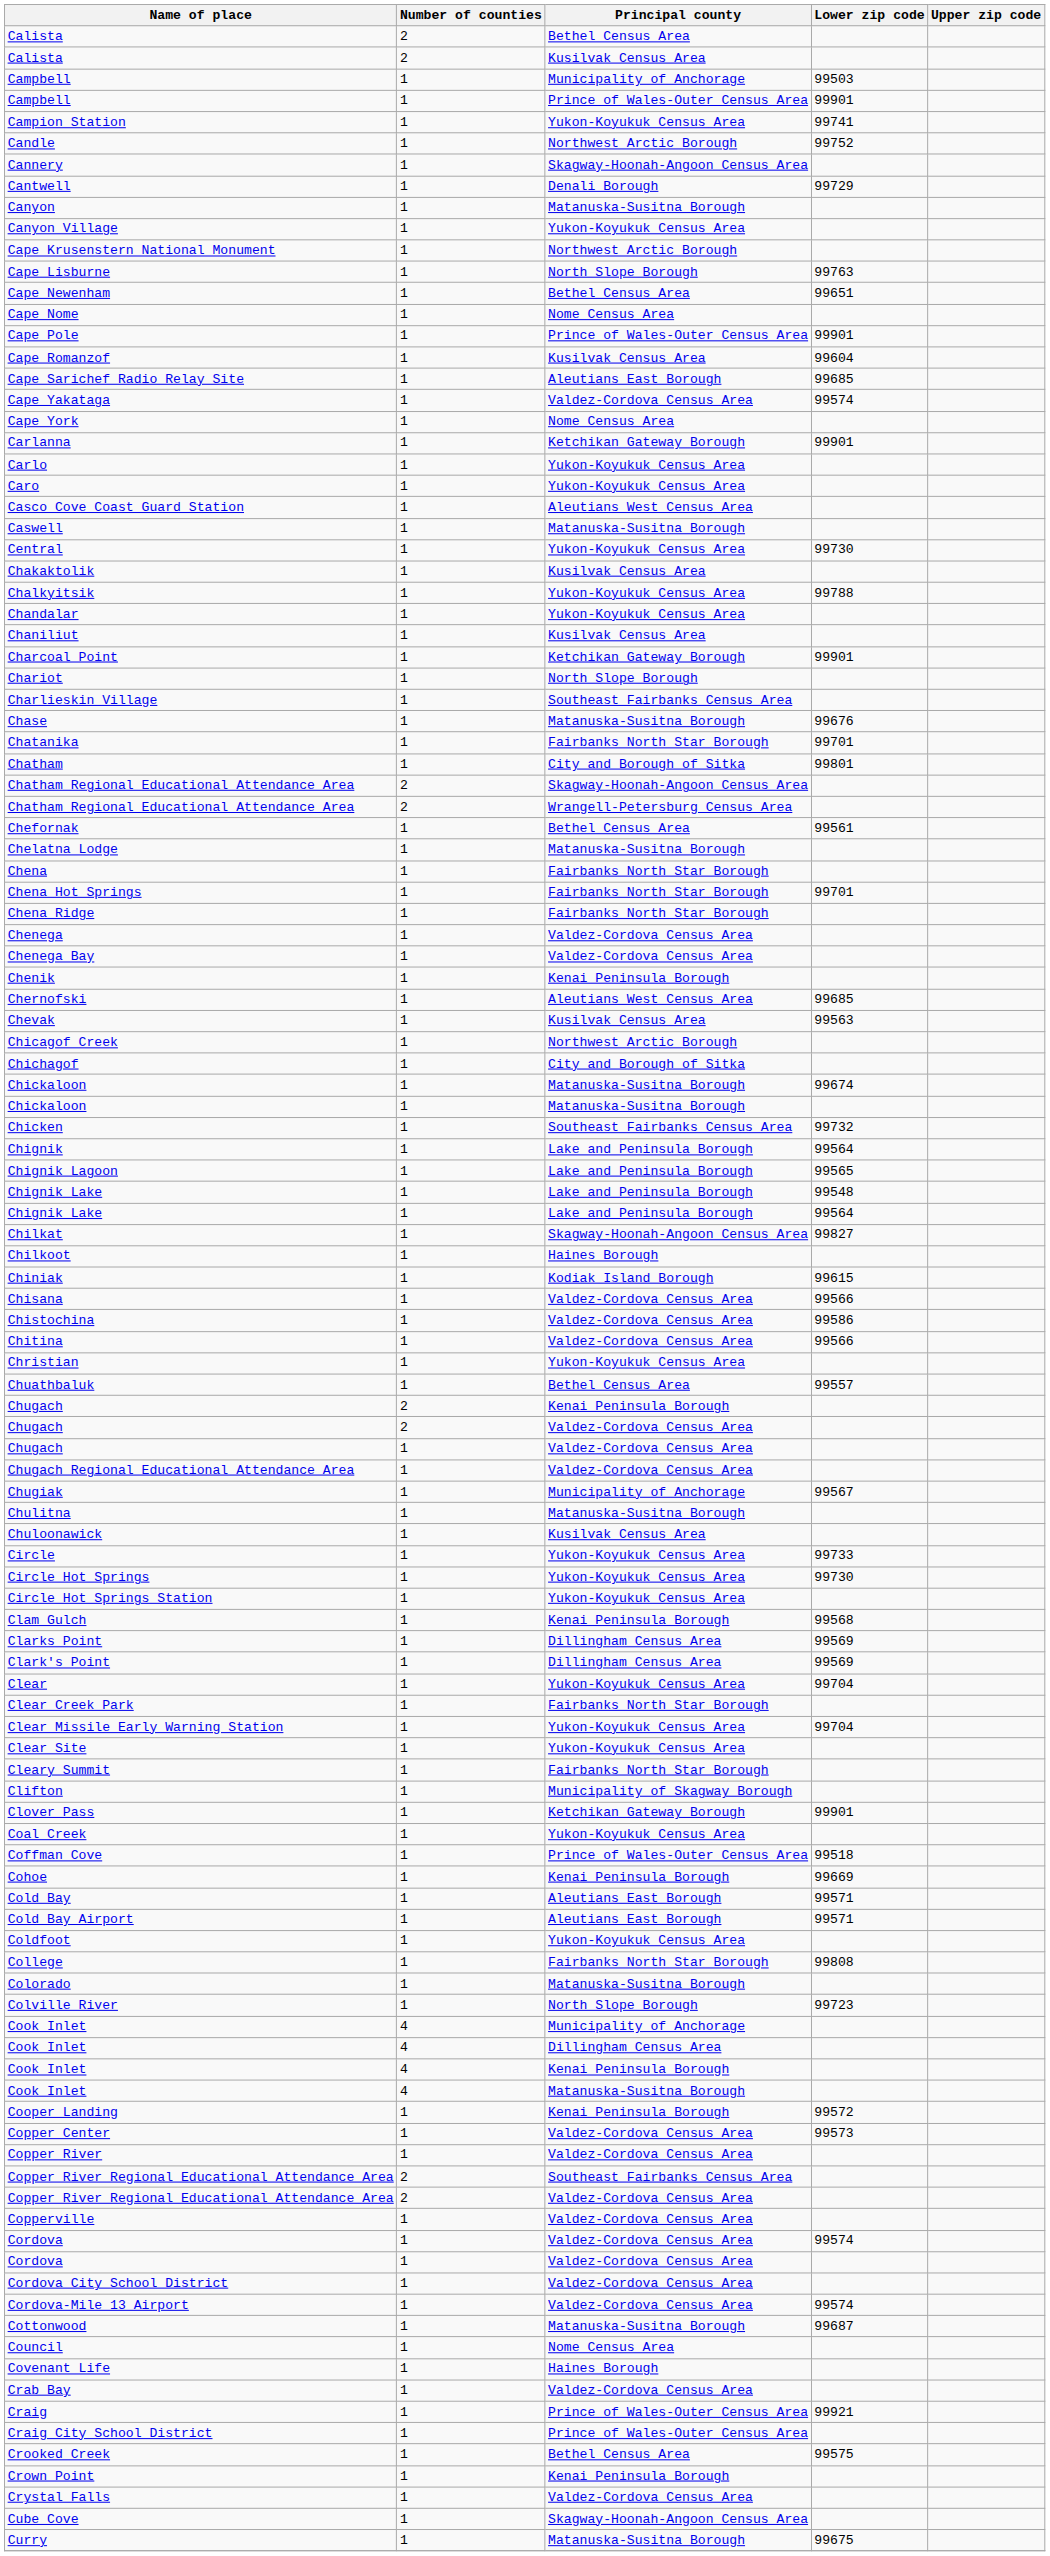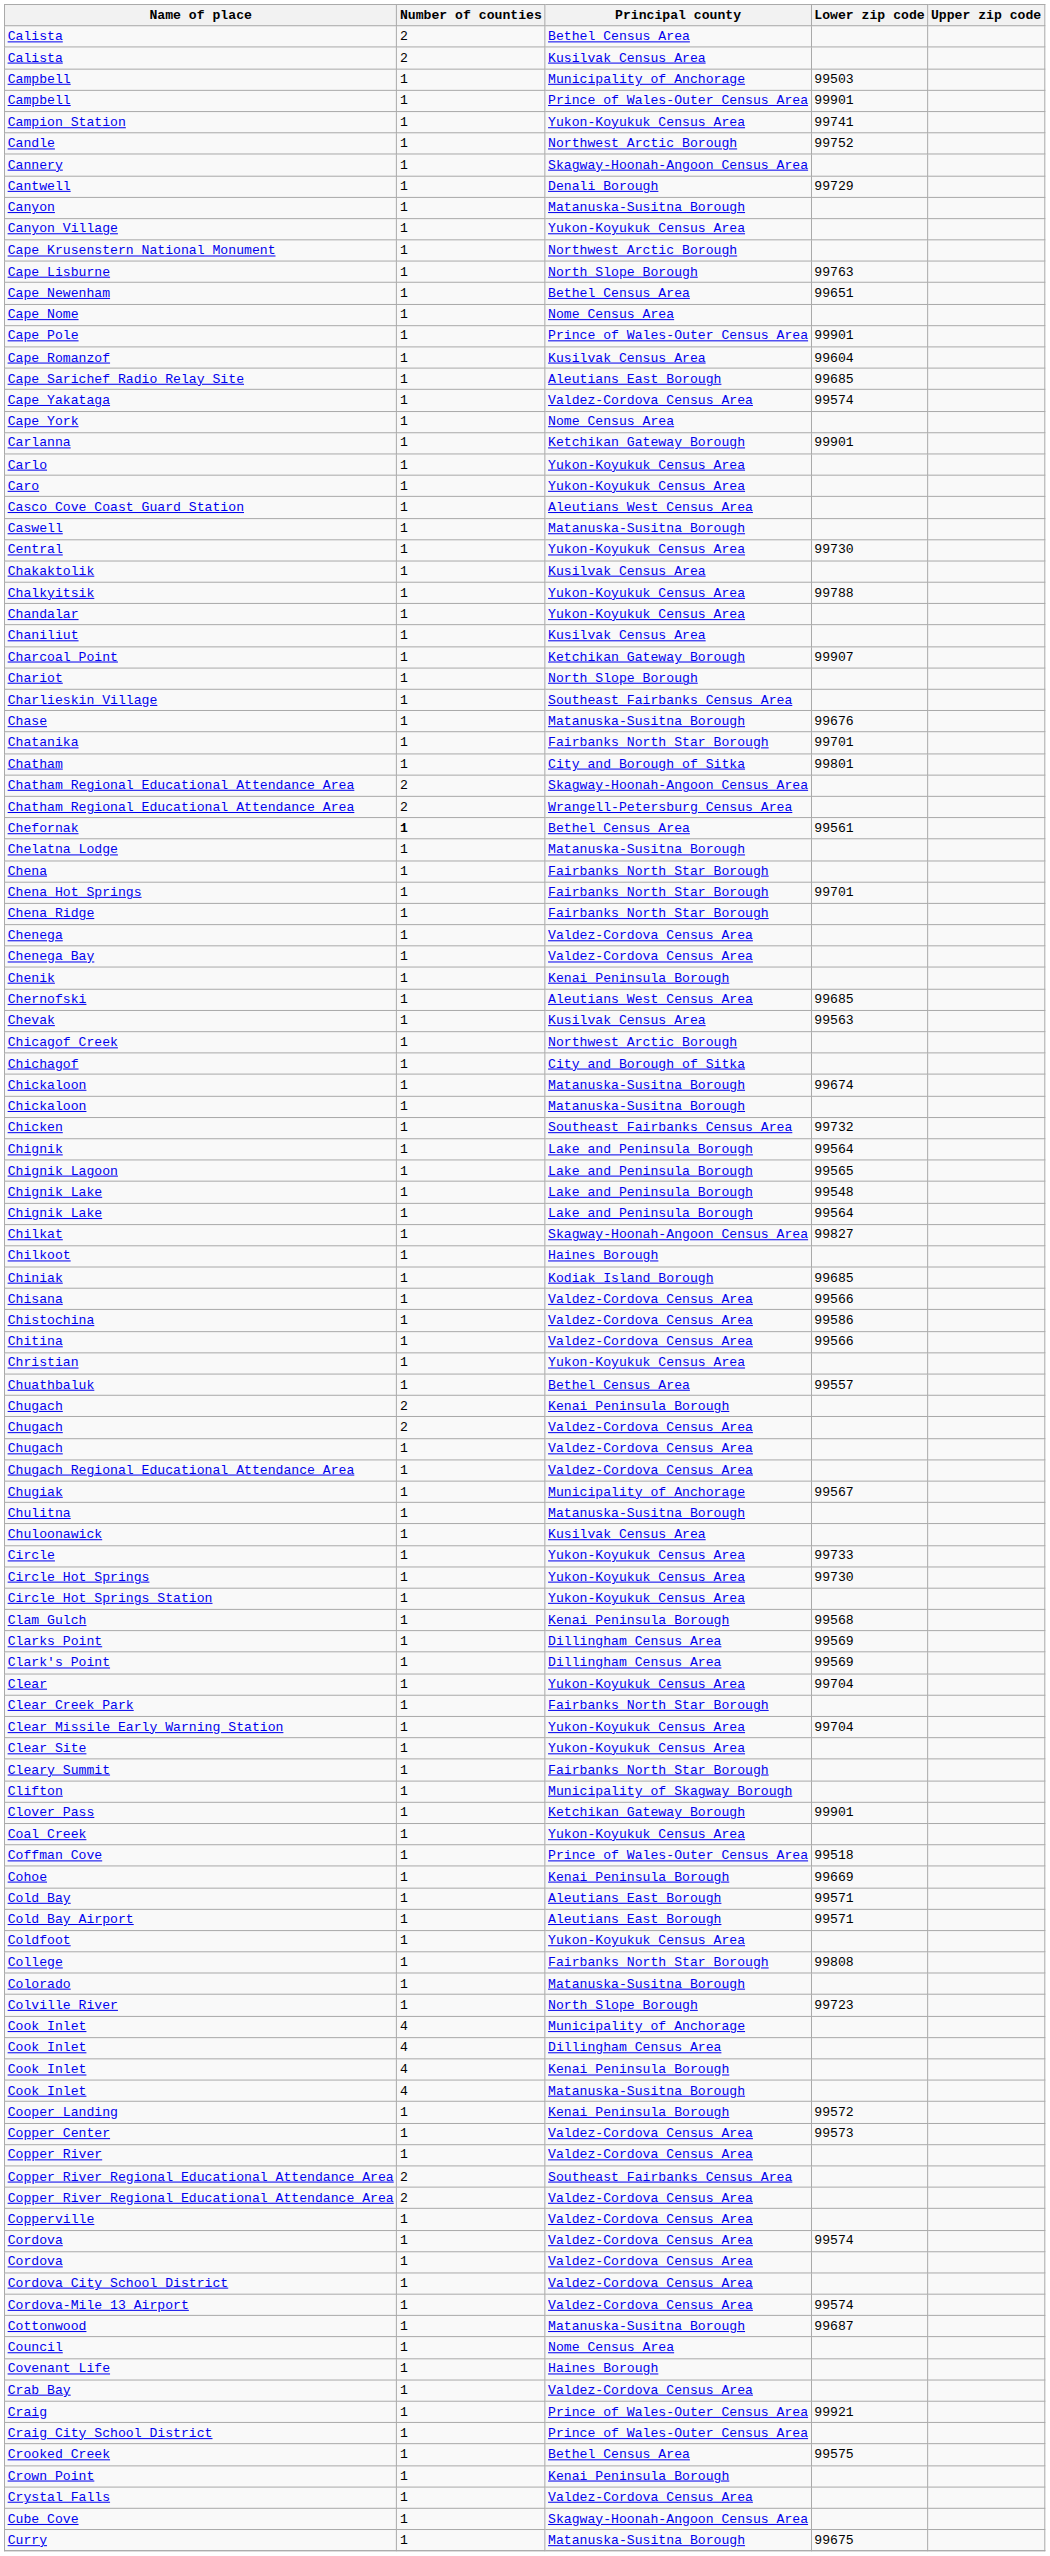Charcoal Point | Lower zip code: 99901 -> 99907
Chefornak | Number of counties: normal -> bold
Chiniak | Lower zip code: 99615 -> 99685
